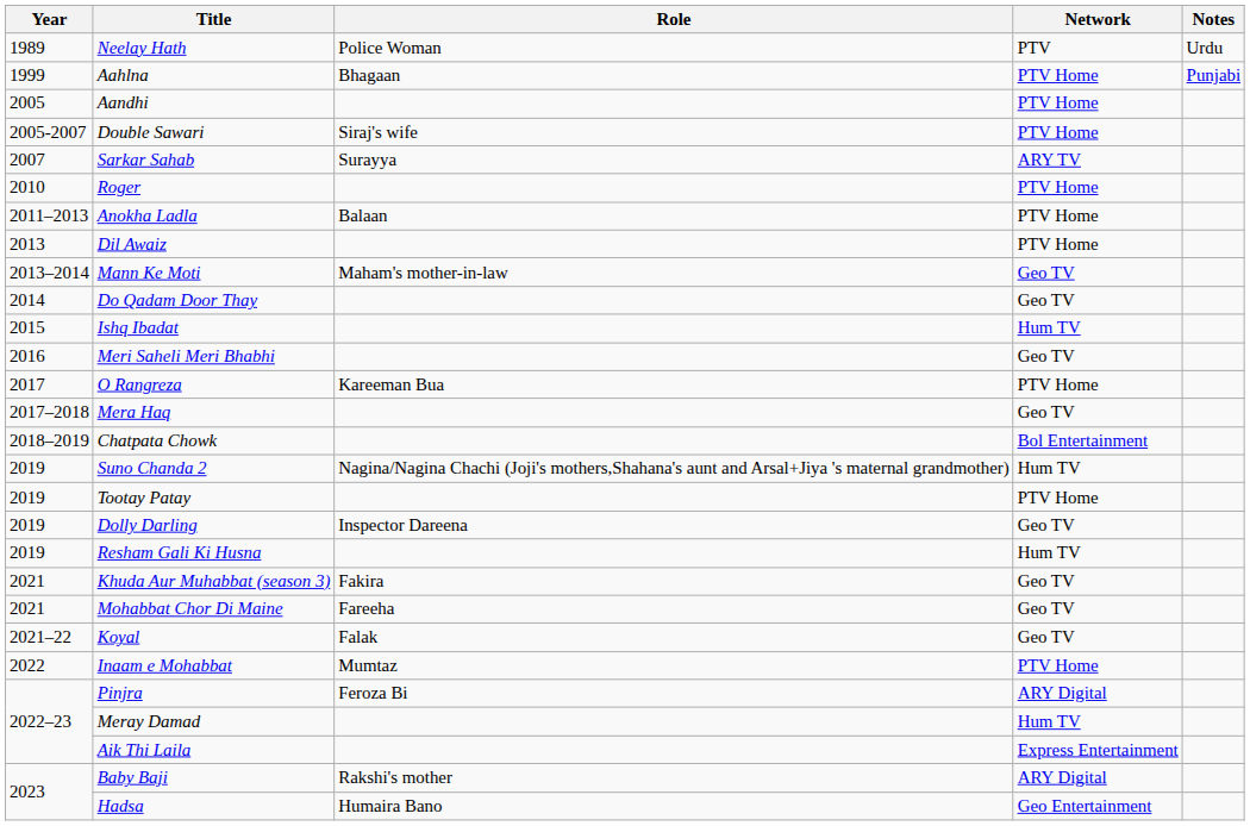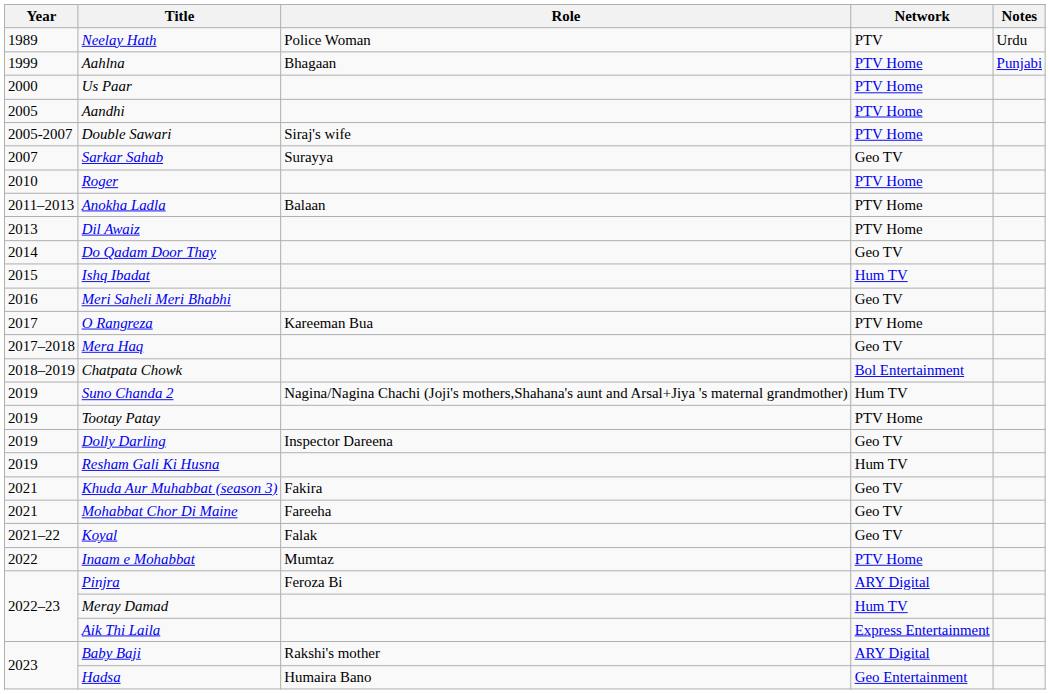+ row: 2000 | Us Paar | PTV Home
Sarkar Sahab | Network: ARY TV -> Geo TV
- row: 2013–2014 | Mann Ke Moti | Maham's mother-in-law | Geo TV
